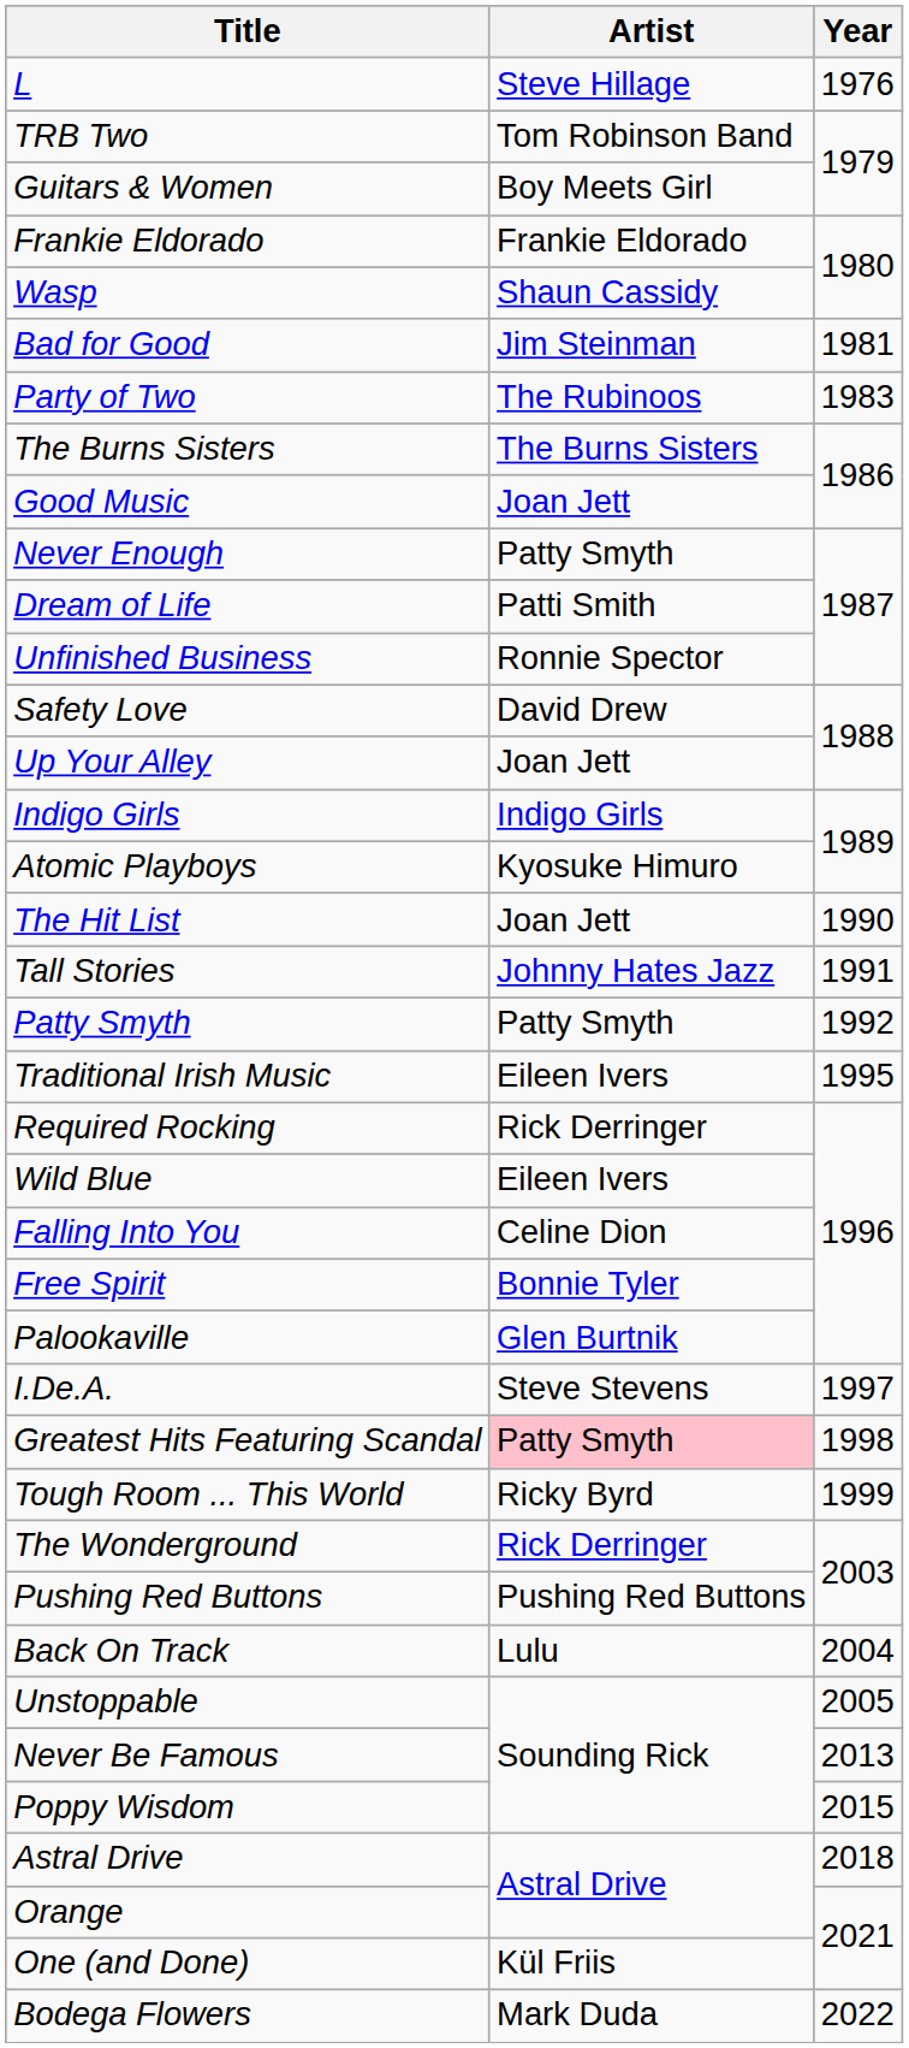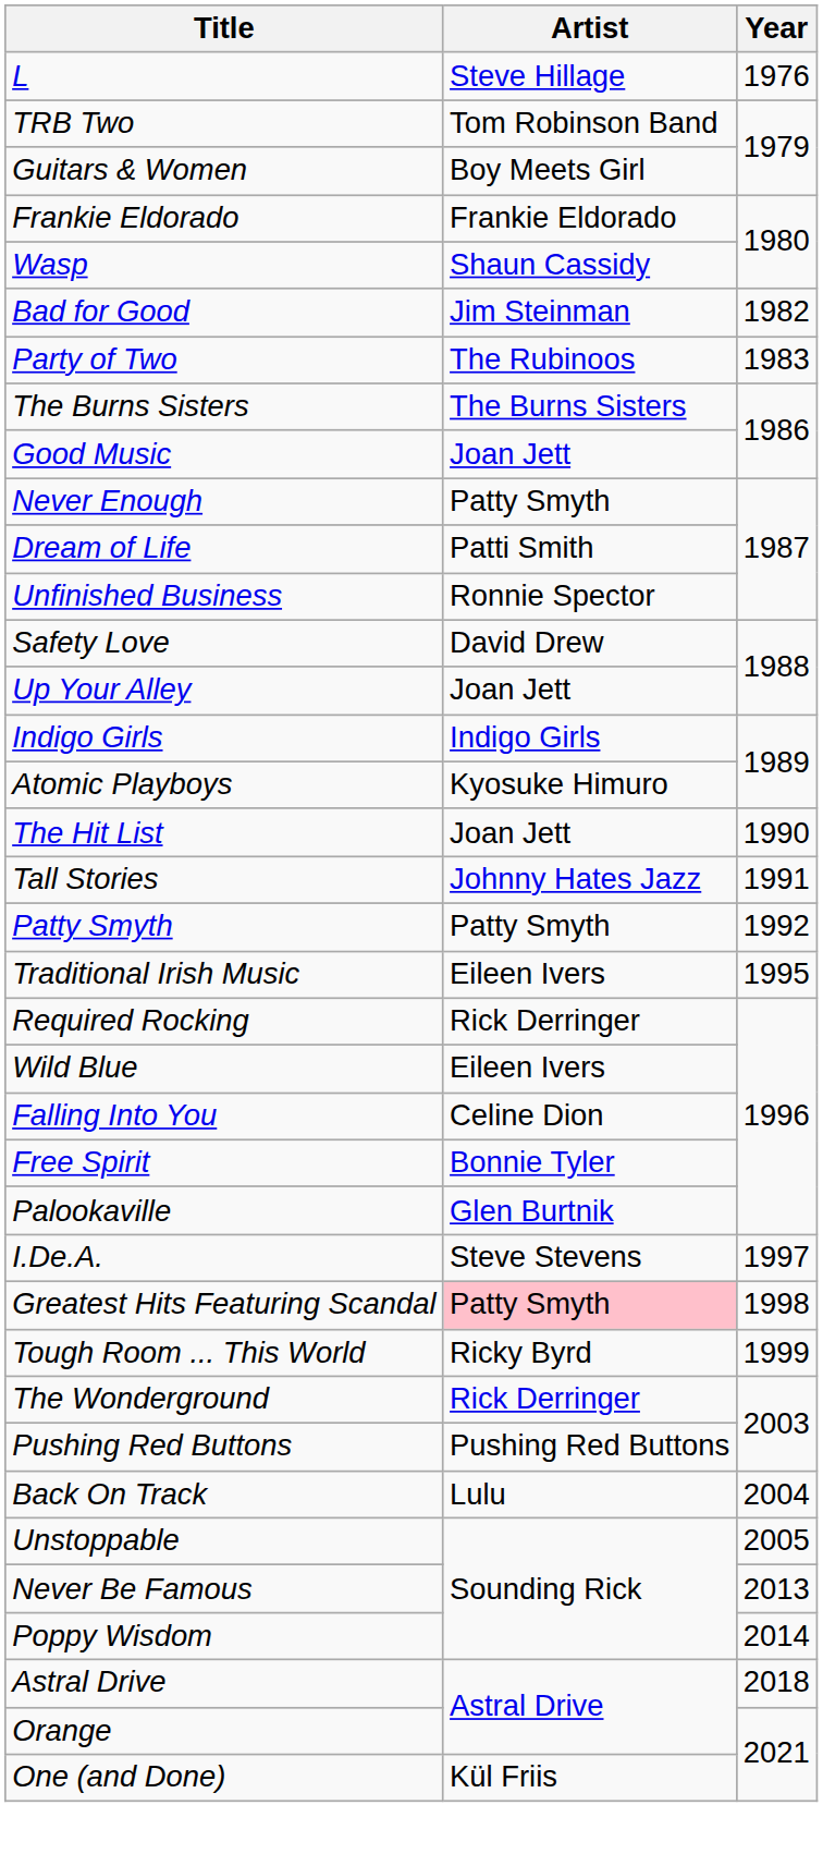Bad for Good | Year: 1981 -> 1982
Poppy Wisdom | Year: 2015 -> 2014
- row: Bodega Flowers | Mark Duda | 2022
